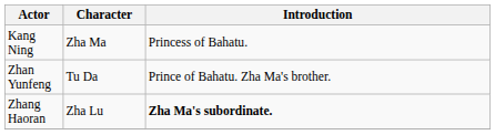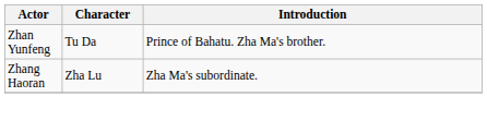- row: Kang Ning | Zha Ma | Princess of Bahatu.
Zhang Haoran | Introduction: bold -> normal
